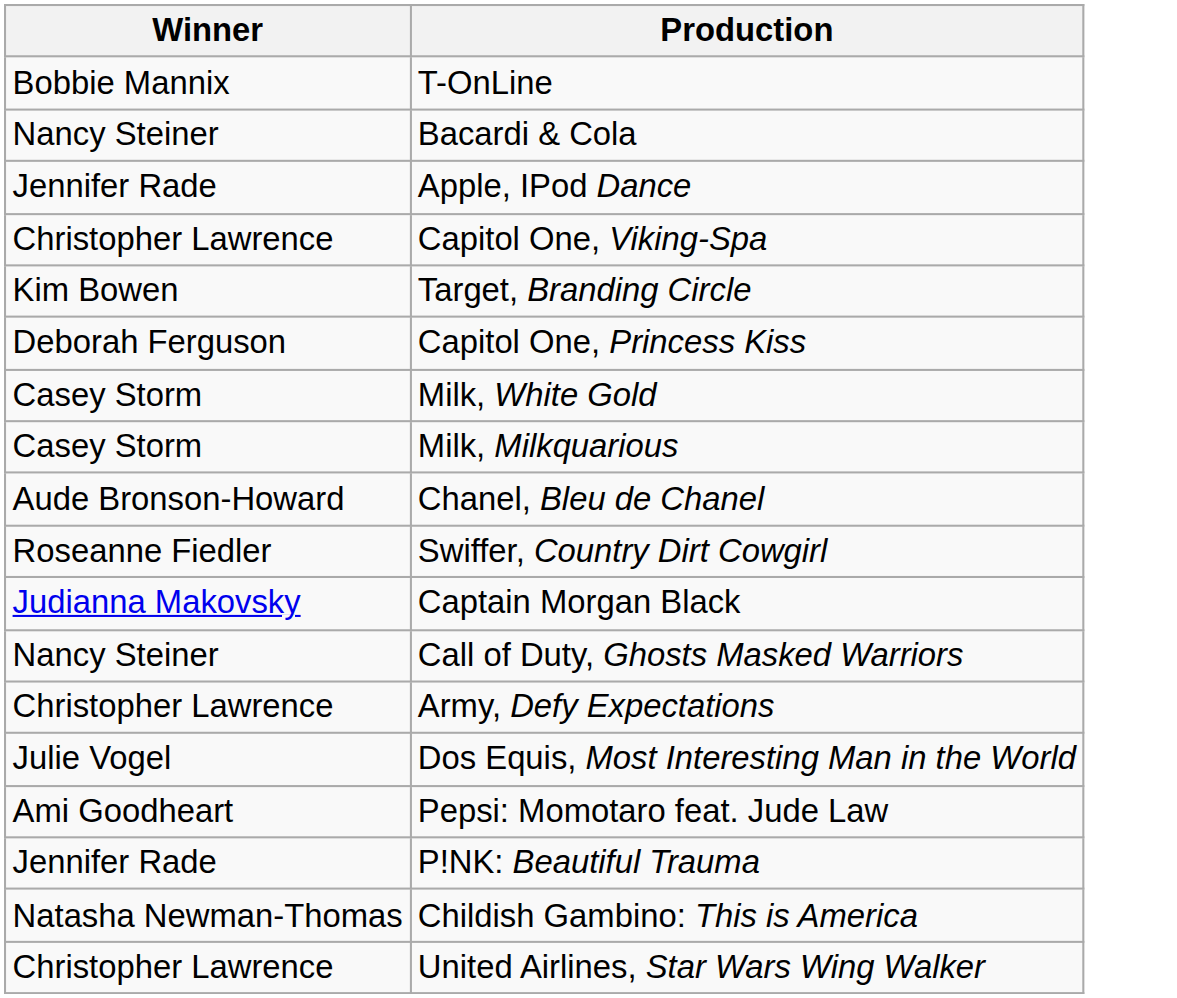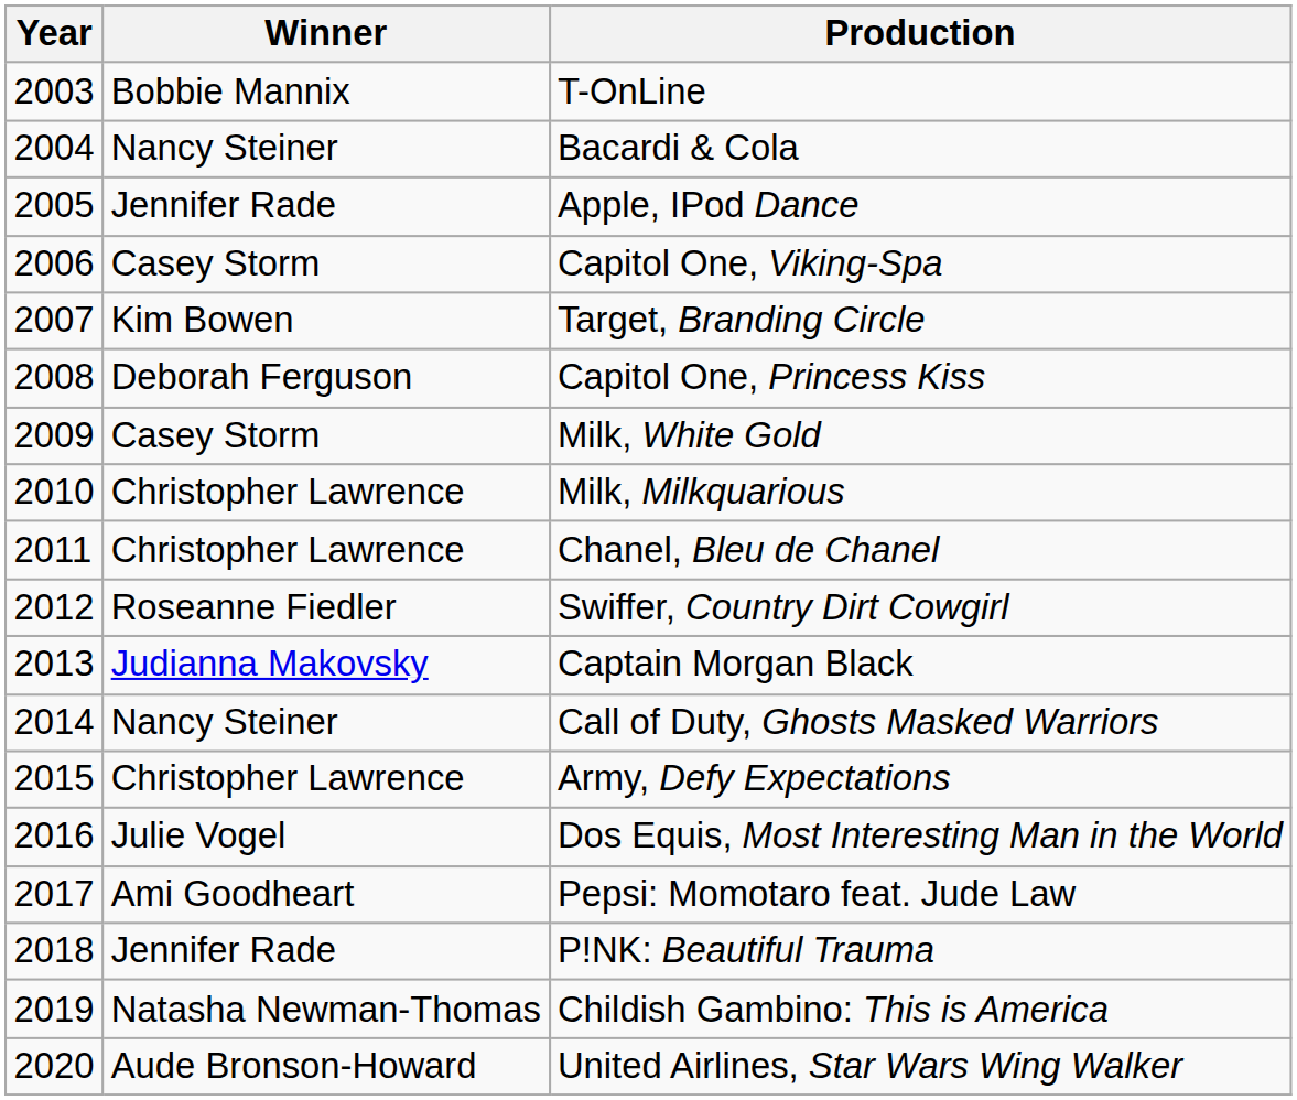+ column: Year | 2003 | 2004 | 2005 | 2006 | 2007 | 2008 | 2009 | 2010 | 2011 | 2012 | 2013 | 2014 | 2015 | 2016 | 2017 | 2018 | 2019 | 2020
Capitol One, Viking-Spa | Winner: Christopher Lawrence -> Casey Storm
Milk, Milkquarious | Winner: Casey Storm -> Christopher Lawrence
Chanel, Bleu de Chanel | Winner: Aude Bronson-Howard -> Christopher Lawrence
United Airlines, Star Wars Wing Walker | Winner: Christopher Lawrence -> Aude Bronson-Howard
